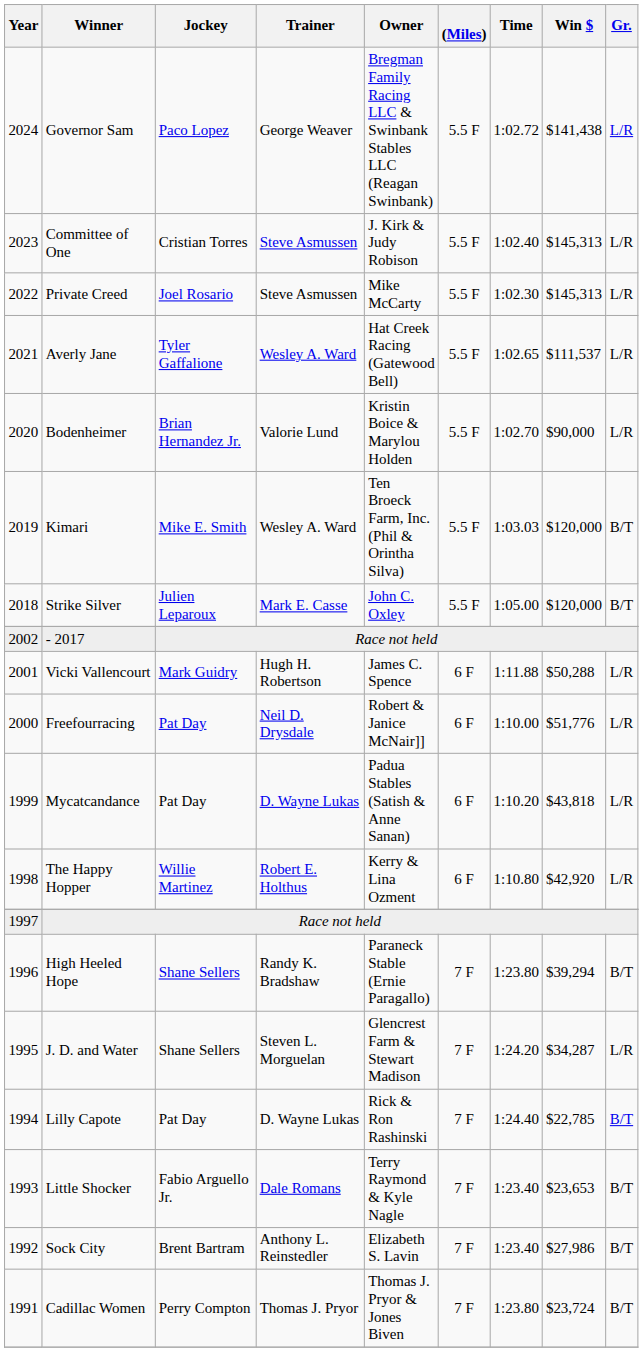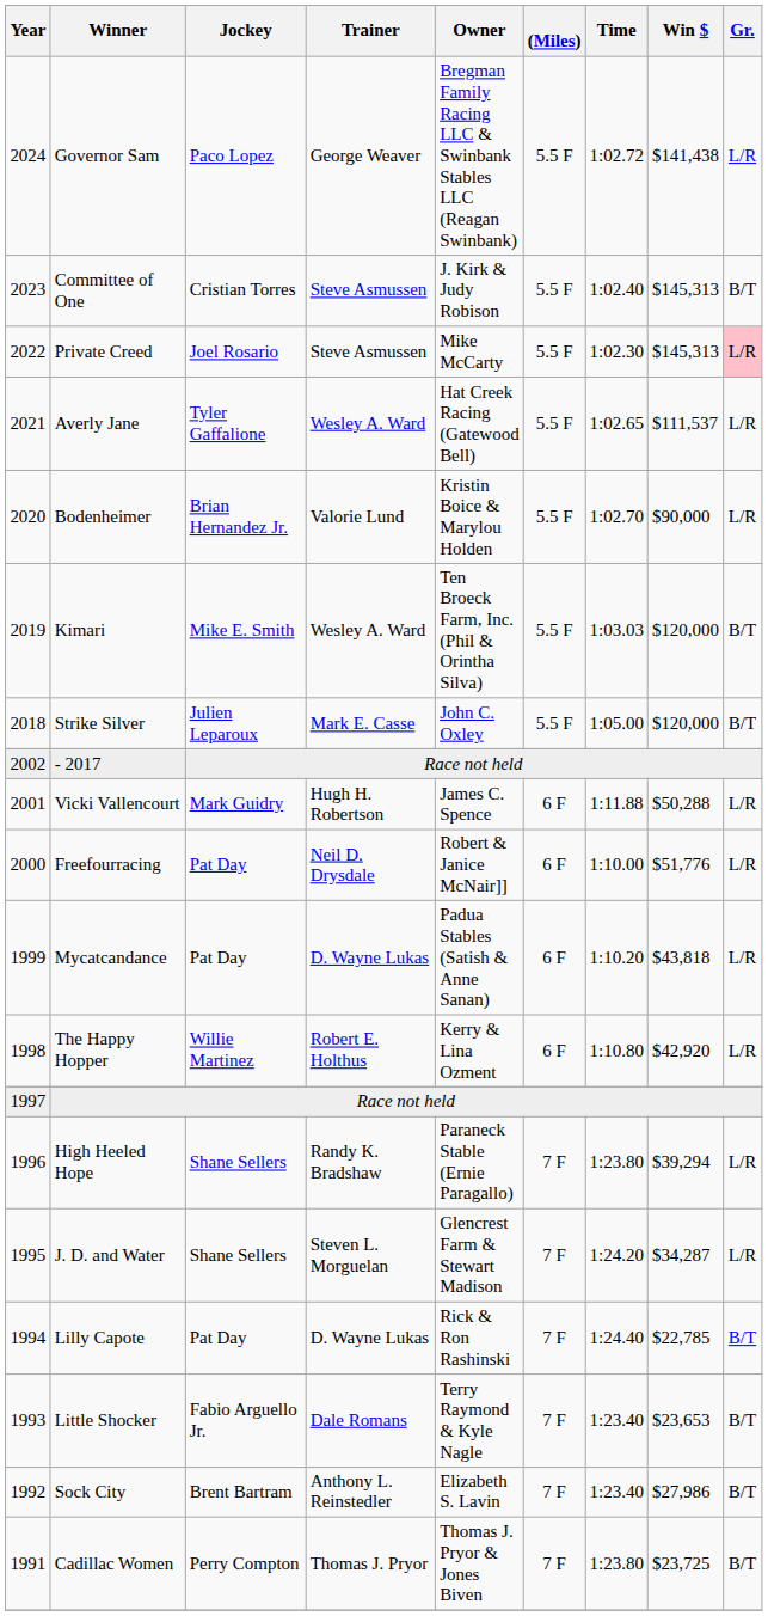Committee of One | Gr.: L/R -> B/T
Private Creed | Gr.: no background -> pink background
High Heeled Hope | Gr.: B/T -> L/R
Cadillac Women | Win $: $23,724 -> $23,725
